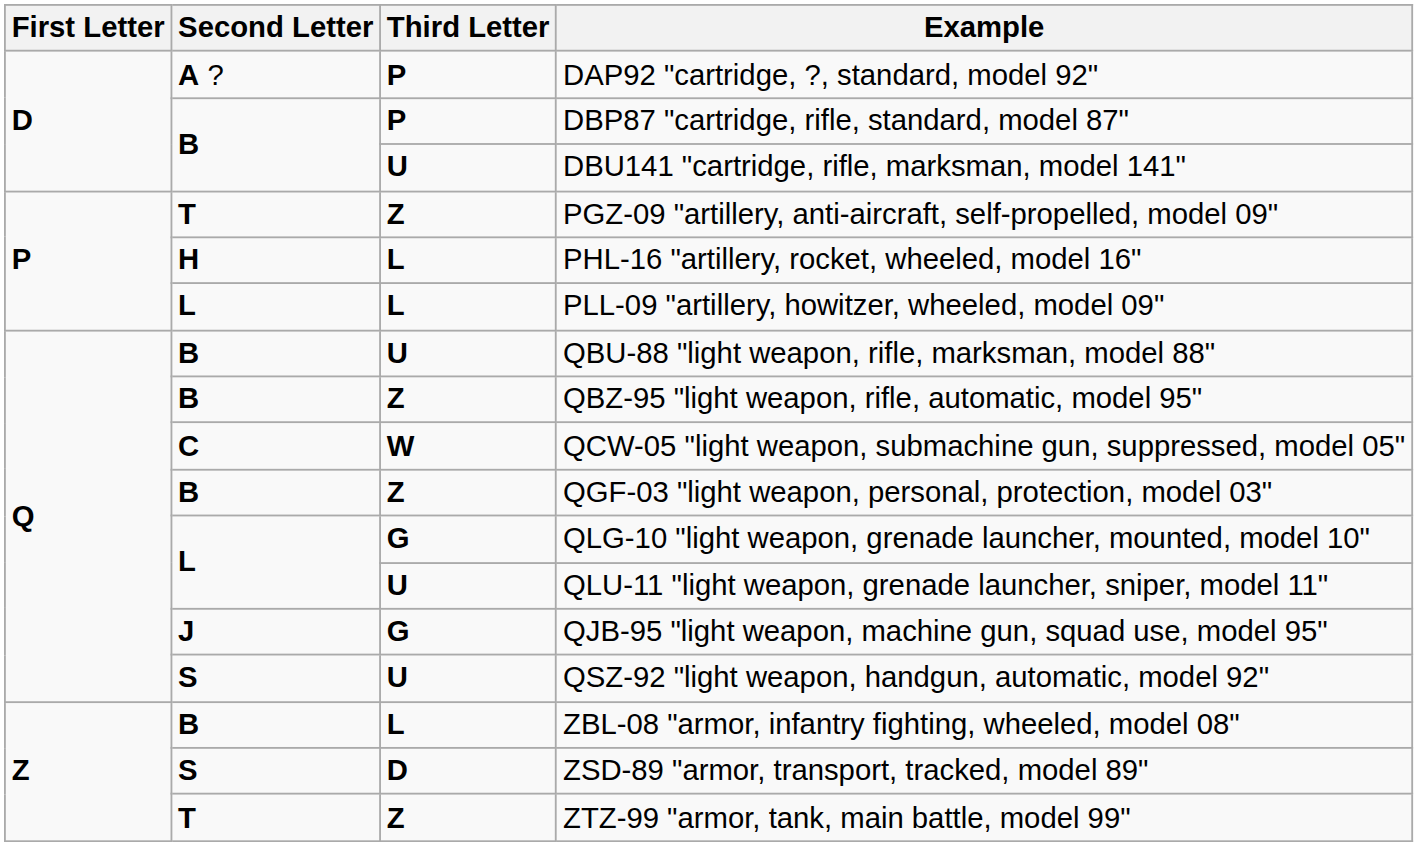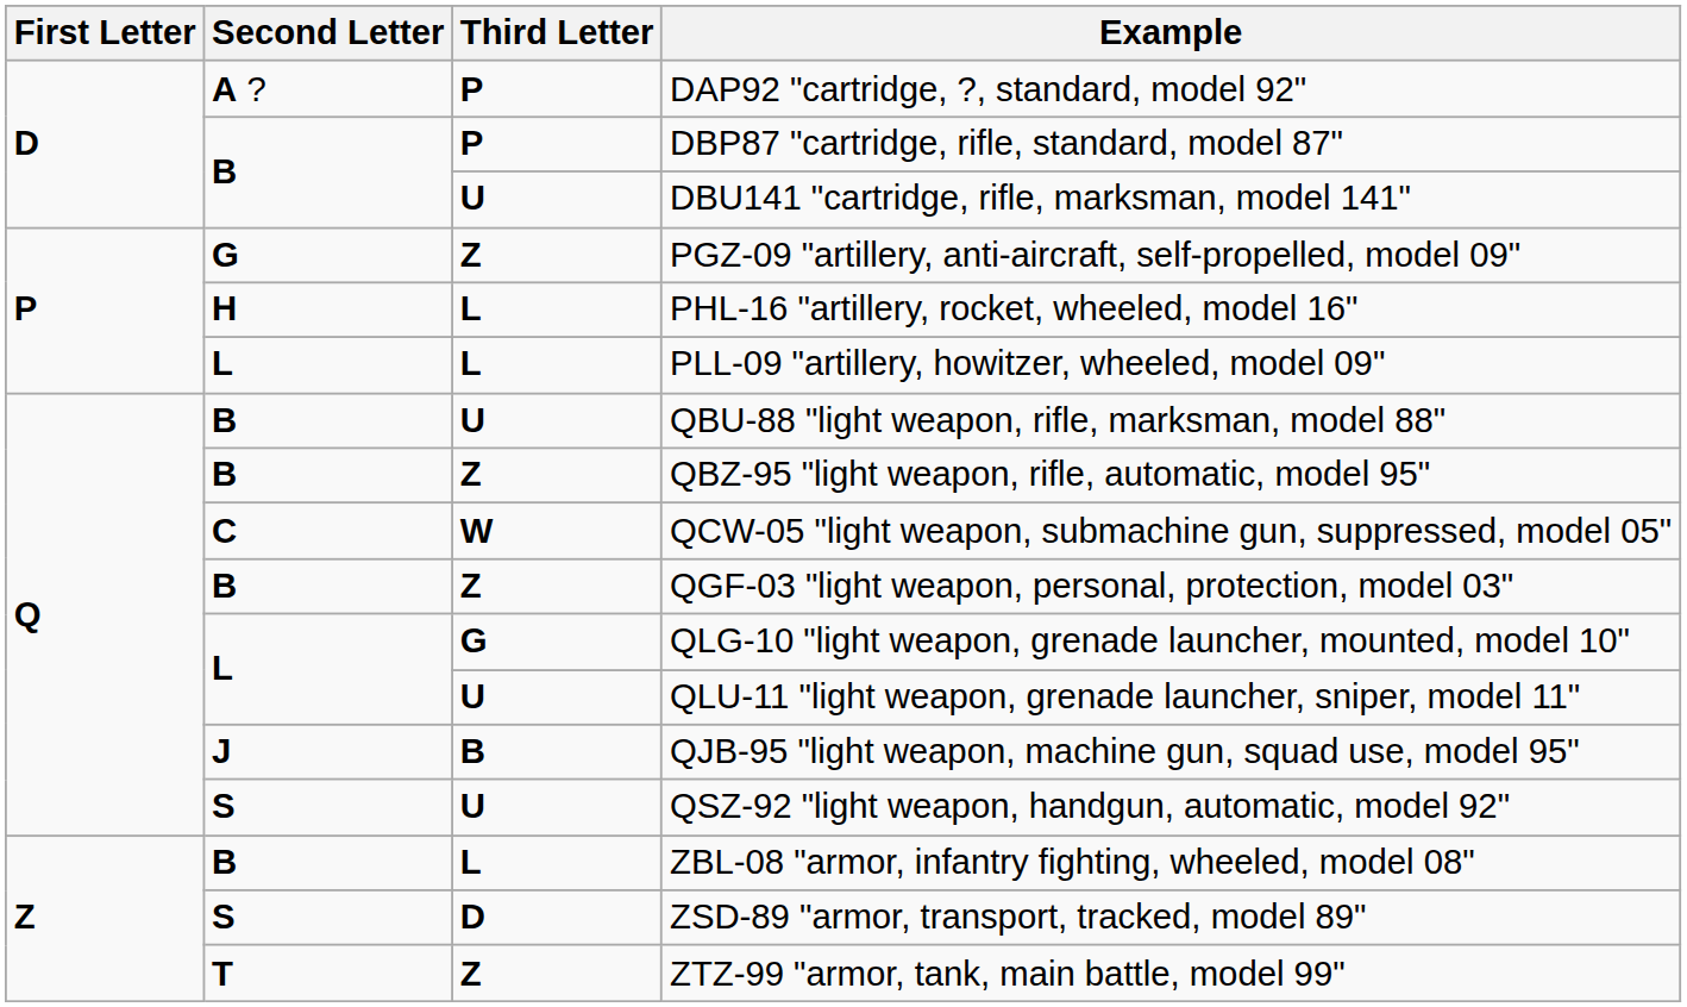PGZ-09 "artillery, anti-aircraft, self-propelled, model 09" | Second Letter: T -> G
QJB-95 "light weapon, machine gun, squad use, model 95" | Third Letter: G -> B
